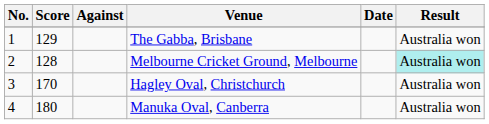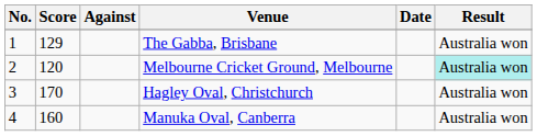Melbourne Cricket Ground, Melbourne | Score: 128 -> 120
Manuka Oval, Canberra | Score: 180 -> 160
